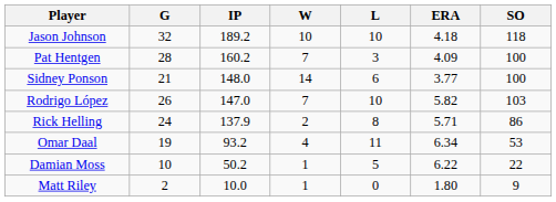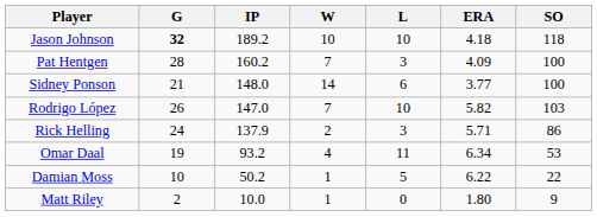Jason Johnson | G: normal -> bold
Rick Helling | L: 8 -> 3
